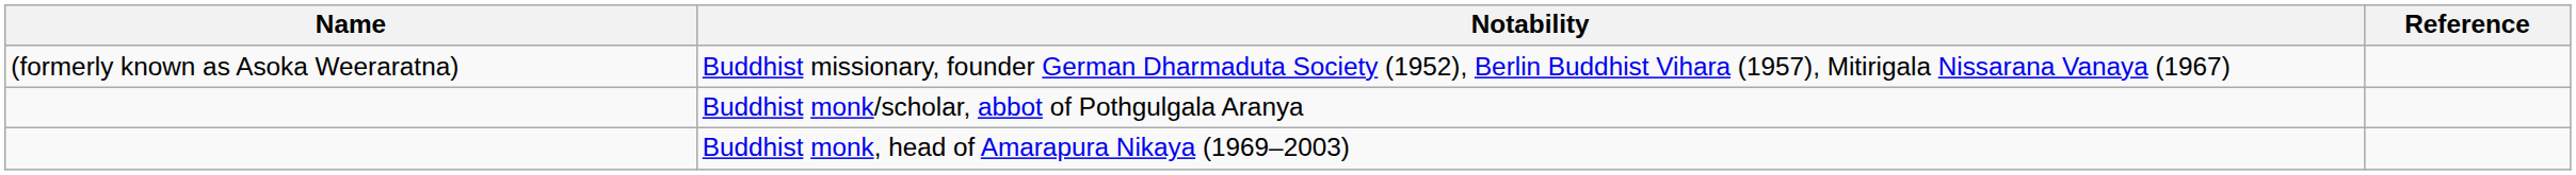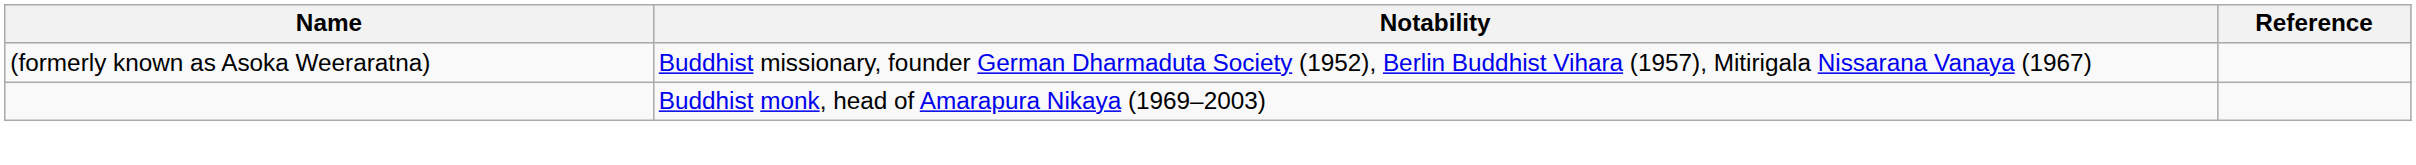- row: Buddhist monk/scholar, abbot of Pothgulgala Aranya
